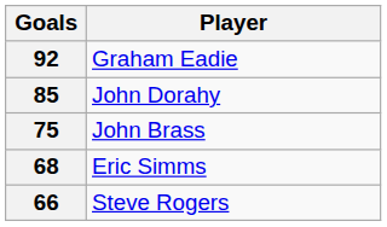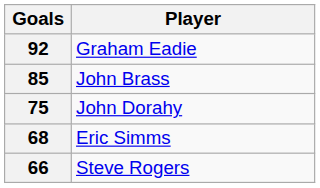85 | Player: John Dorahy -> John Brass
75 | Player: John Brass -> John Dorahy
